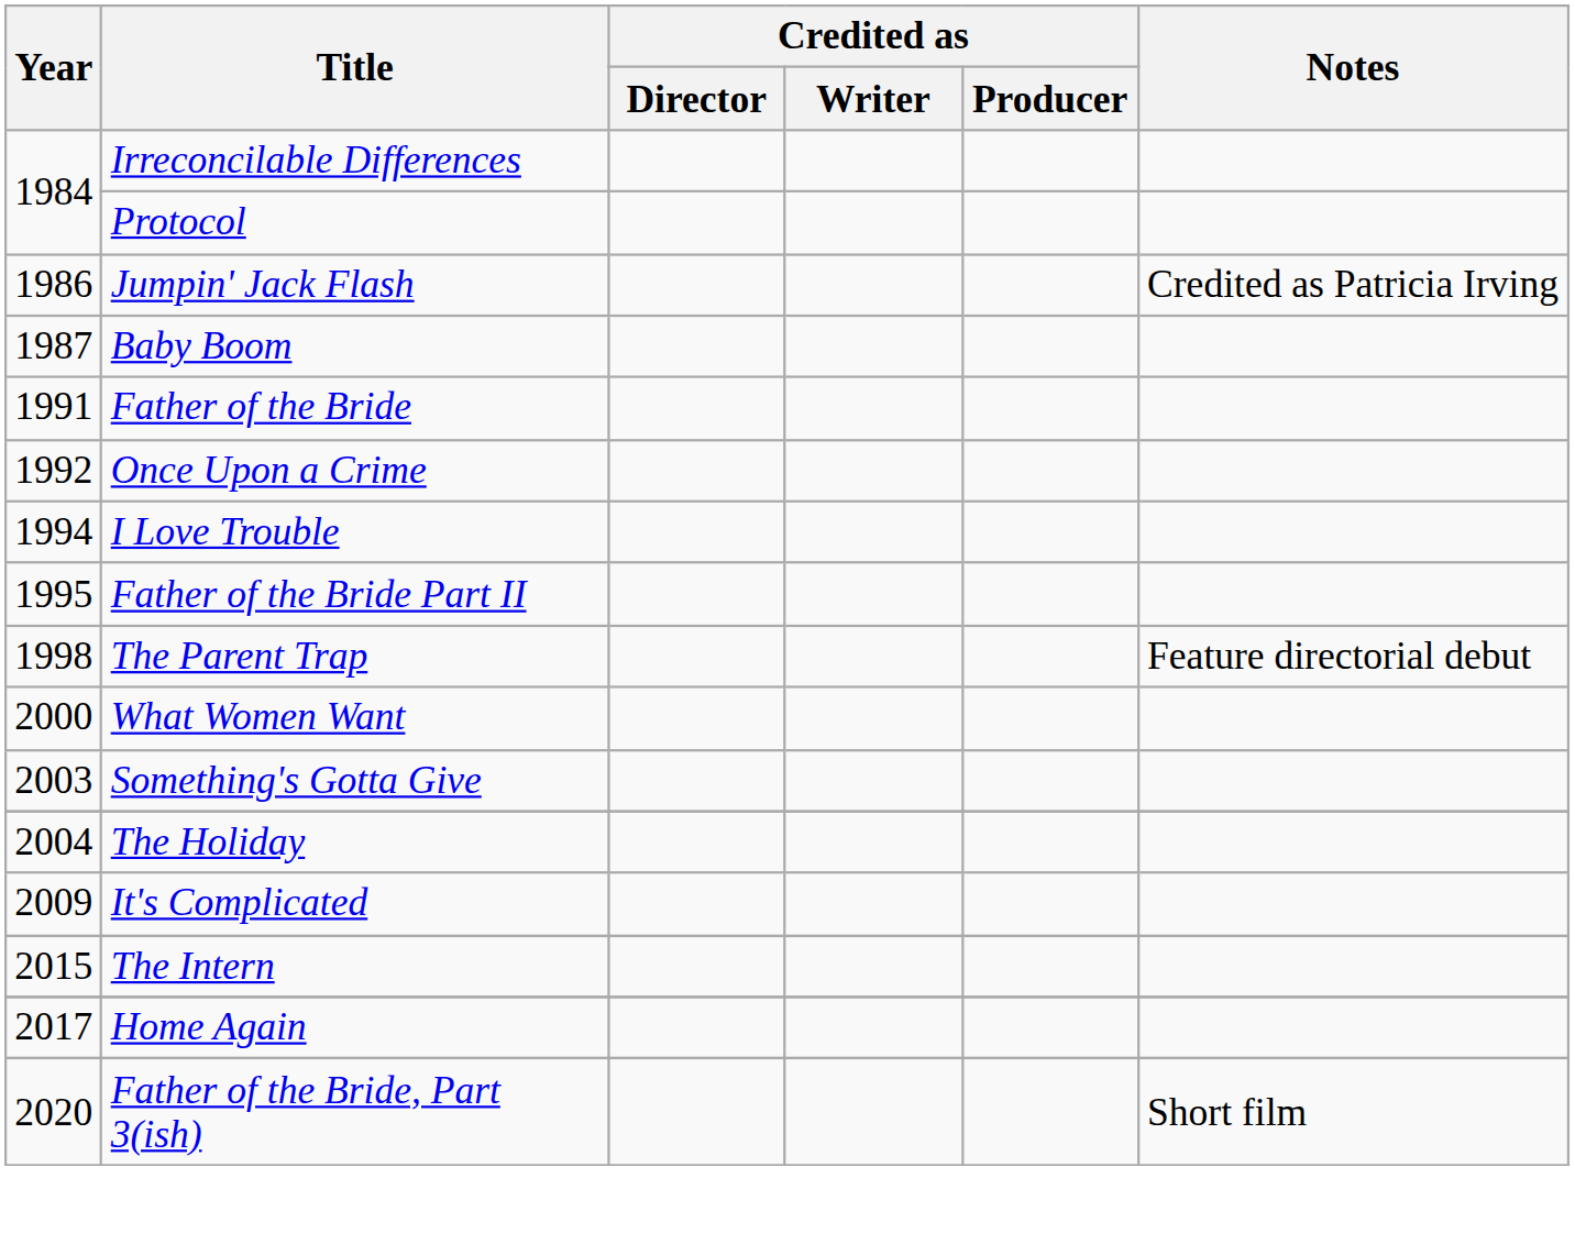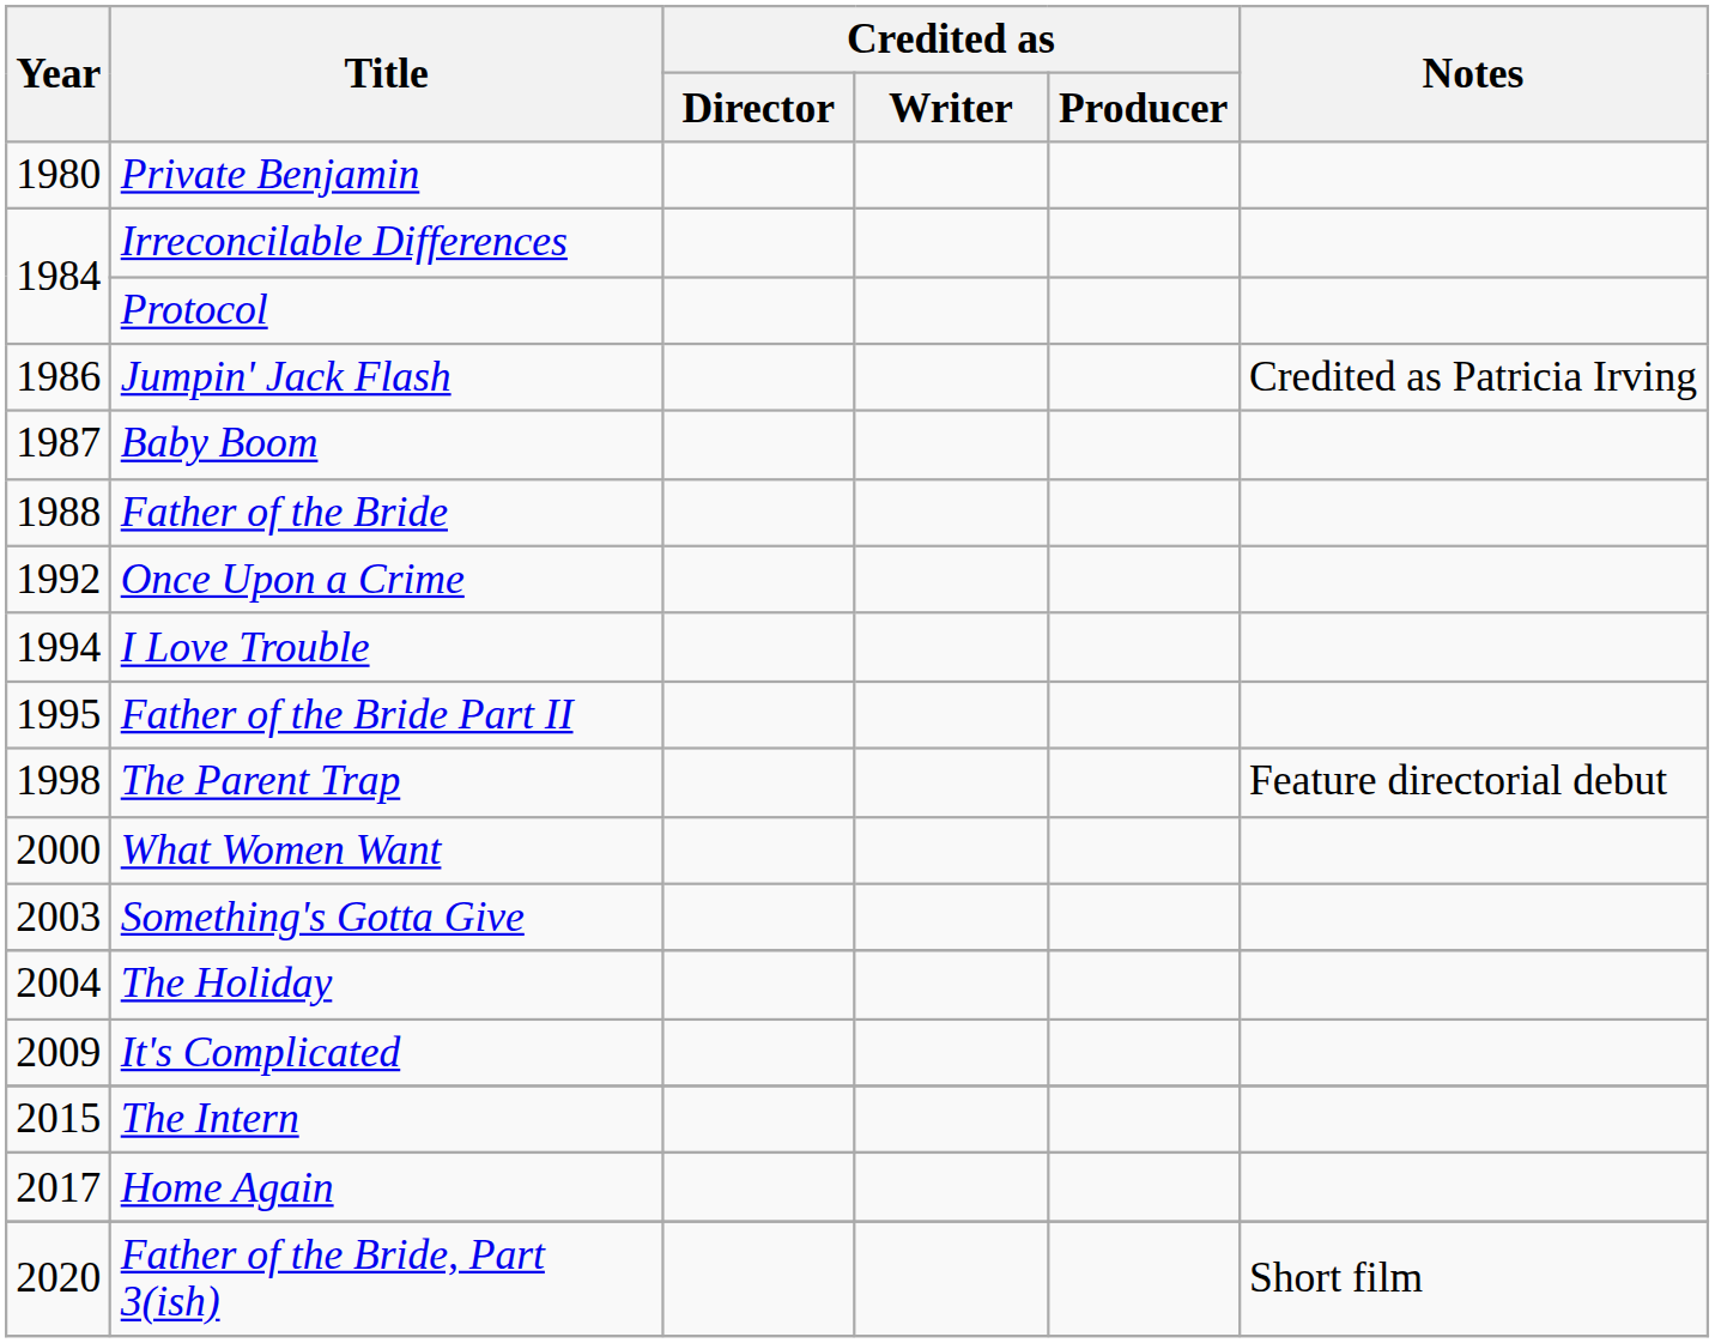+ row: 1980 | Private Benjamin
Father of the Bride | Year: 1991 -> 1988
